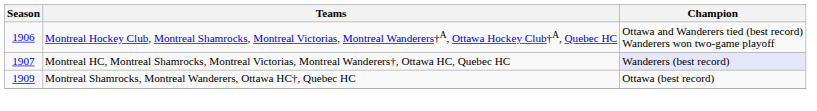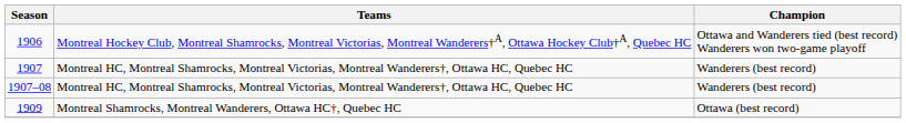1907 | Champion: lavender background -> no background
+ row: 1907–08 | Montreal HC, Montreal Shamrocks, Montreal Victorias, Montreal Wanderers†, Ottawa HC, Quebec HC | Wanderers (best record)
